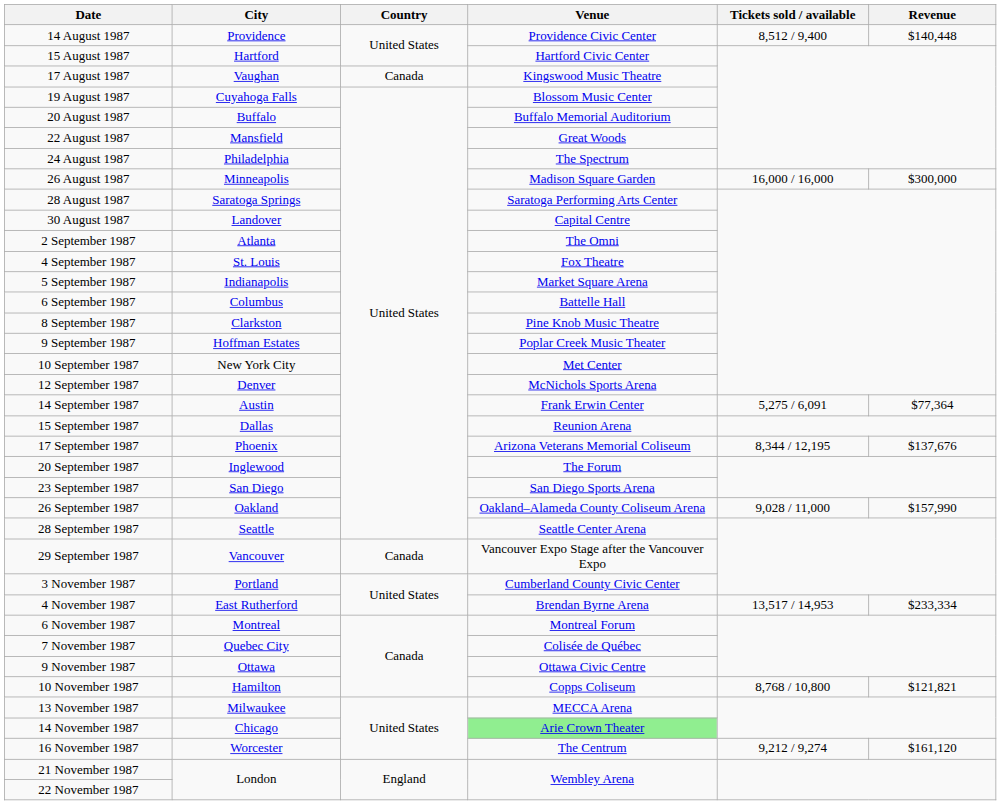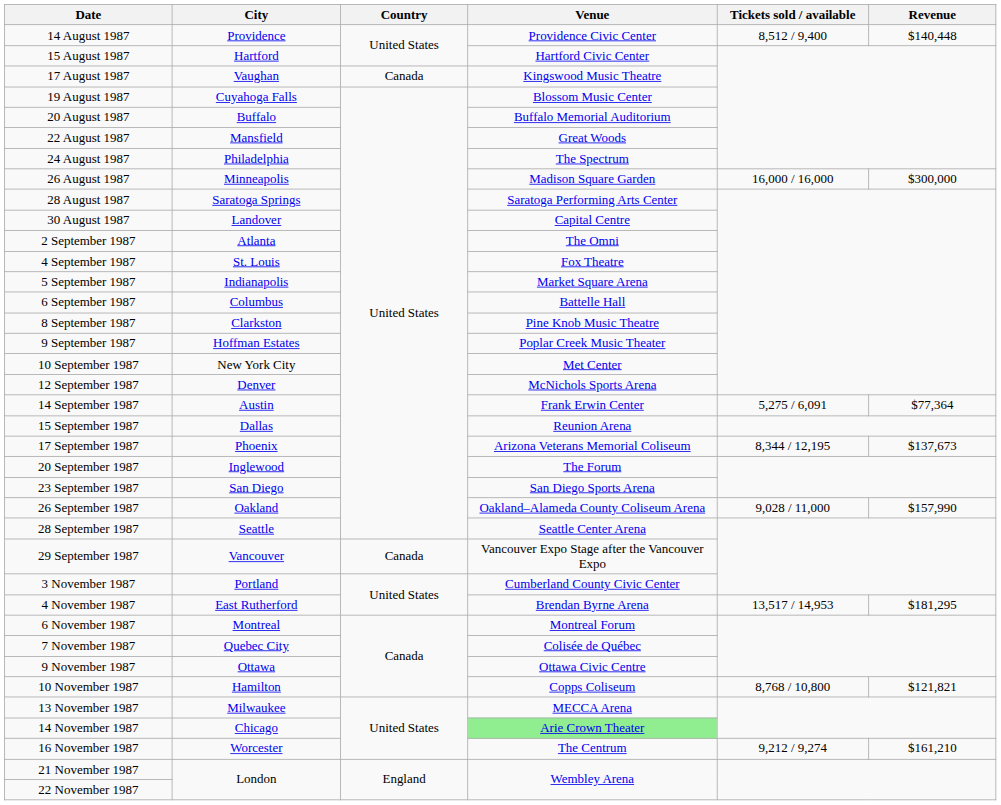17 September 1987 | Revenue: $137,676 -> $137,673
4 November 1987 | Revenue: $233,334 -> $181,295
16 November 1987 | Revenue: $161,120 -> $161,210
